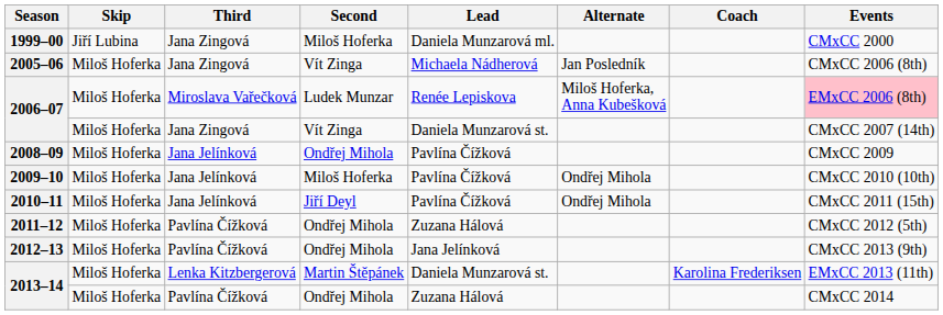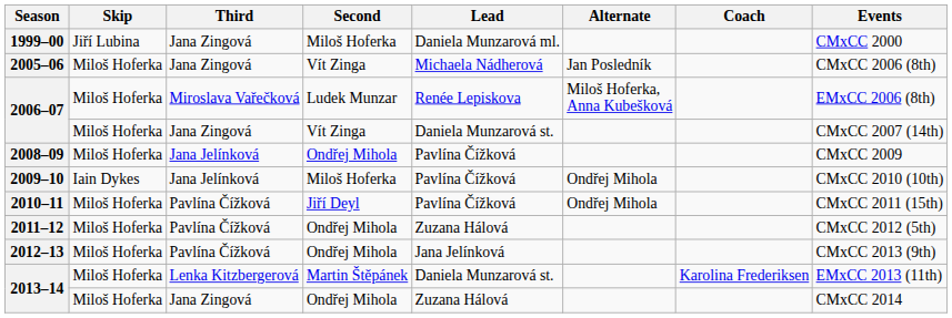2006–07 / Ludek Munzar | Events: pink background -> no background
2009–10 | Skip: Miloš Hoferka -> Iain Dykes
2010–11 | Third: Jana Jelínková -> Pavlína Čížková
2013–14 / Ondřej Mihola | Third: Pavlína Čížková -> Jana Zingová
